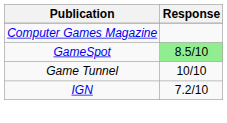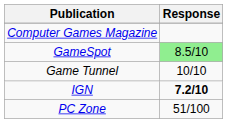IGN | Response: normal -> bold
+ row: PC Zone | 51/100
